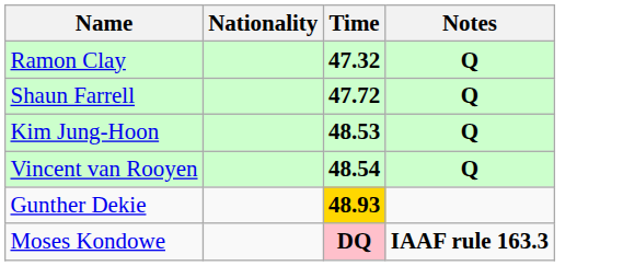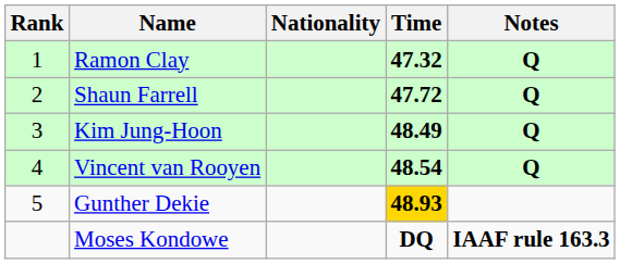+ column: Rank | 1 | 2 | 3 | 4 | 5
Kim Jung-Hoon | Time: 48.53 -> 48.49
Moses Kondowe | Time: pink background -> no background
